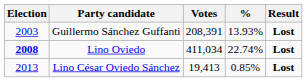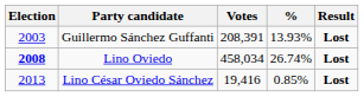Lino Oviedo | Votes: 411,034 -> 458,034
Lino Oviedo | %: 22.74% -> 26.74%
Lino César Oviedo Sánchez | Votes: 19,413 -> 19,416
